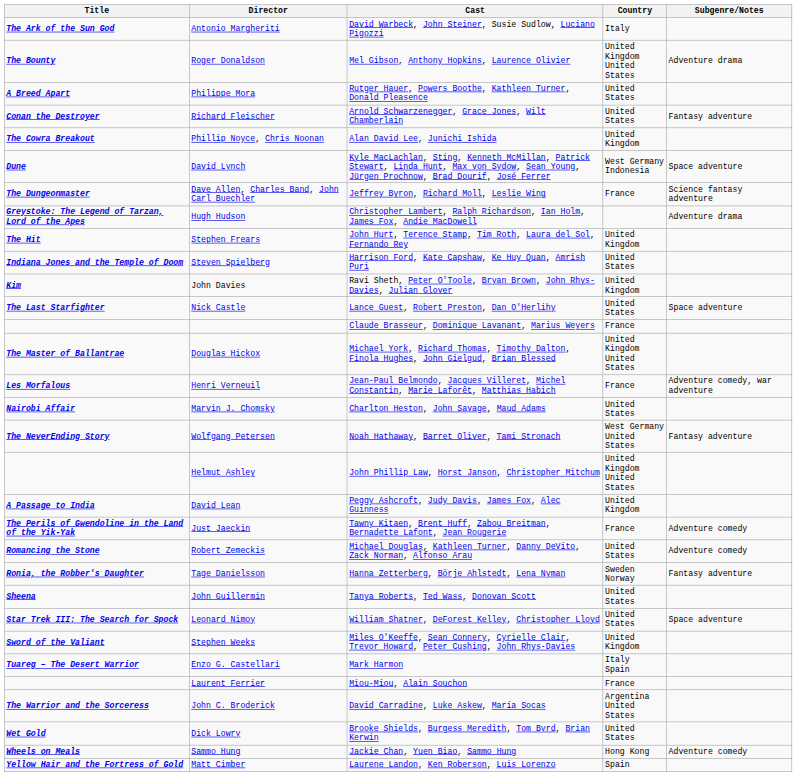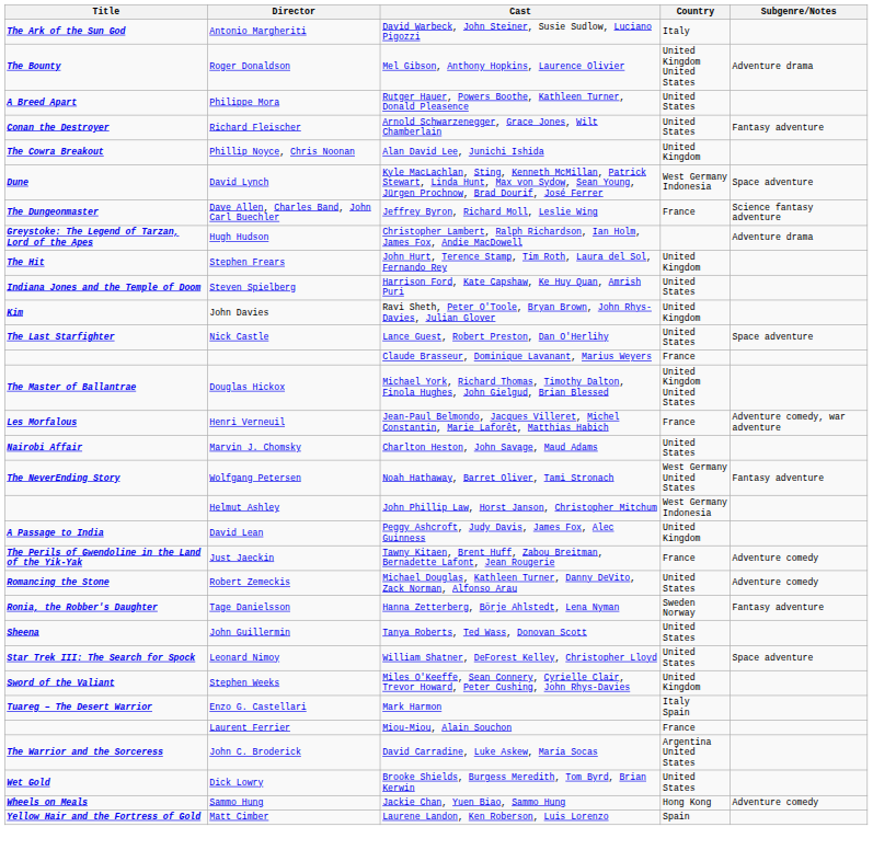Helmut Ashley | Country: United Kingdom United States -> West Germany Indonesia
